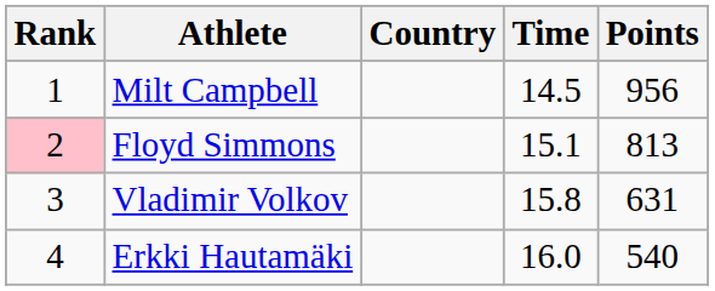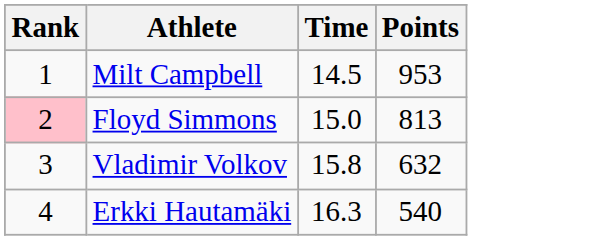- column: Country
Milt Campbell | Points: 956 -> 953
Floyd Simmons | Time: 15.1 -> 15.0
Vladimir Volkov | Points: 631 -> 632
Erkki Hautamäki | Time: 16.0 -> 16.3
